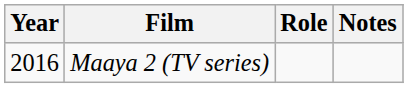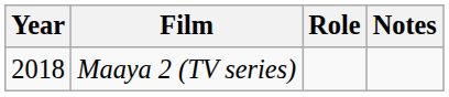Maaya 2 (TV series) | Year: 2016 -> 2018
